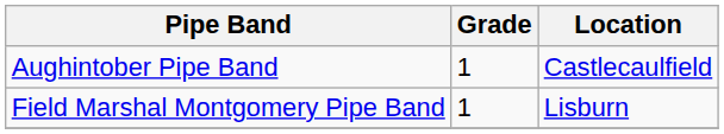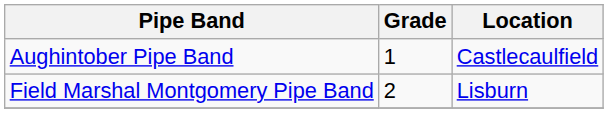Field Marshal Montgomery Pipe Band | Grade: 1 -> 2
